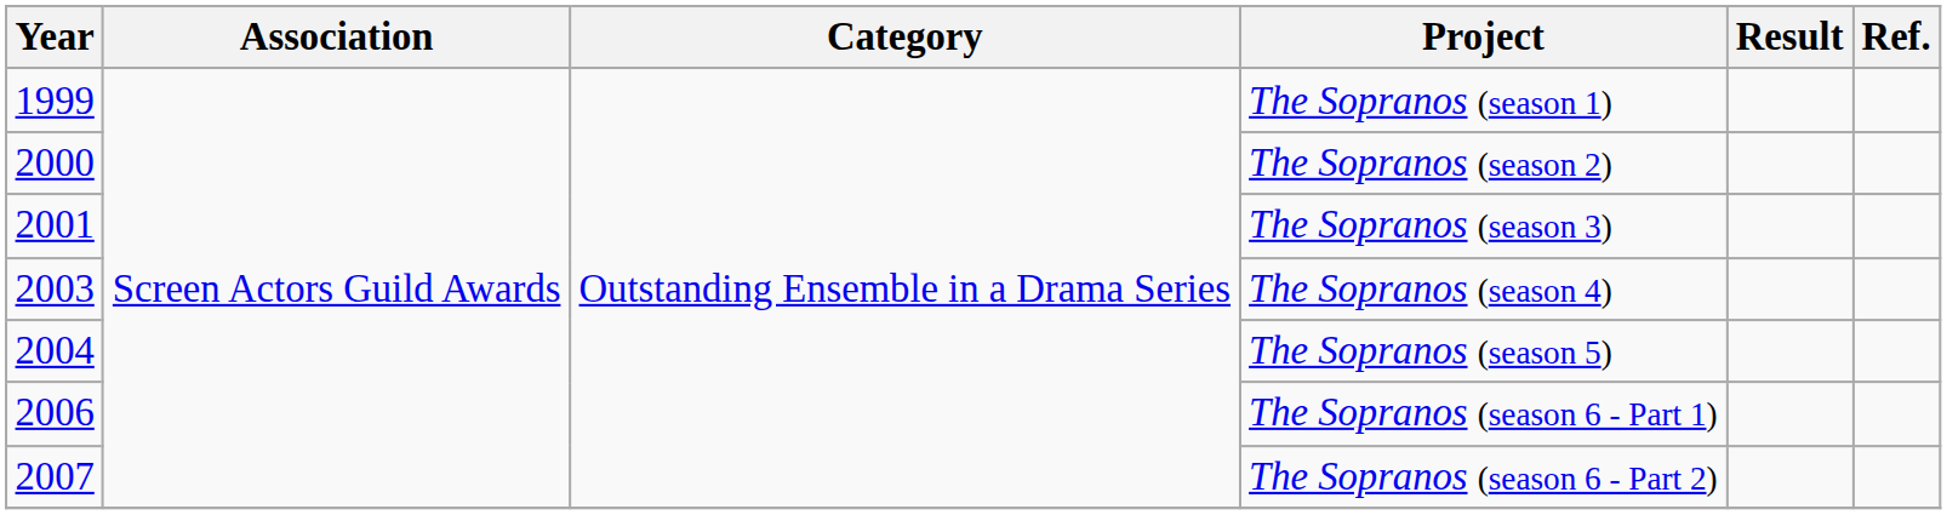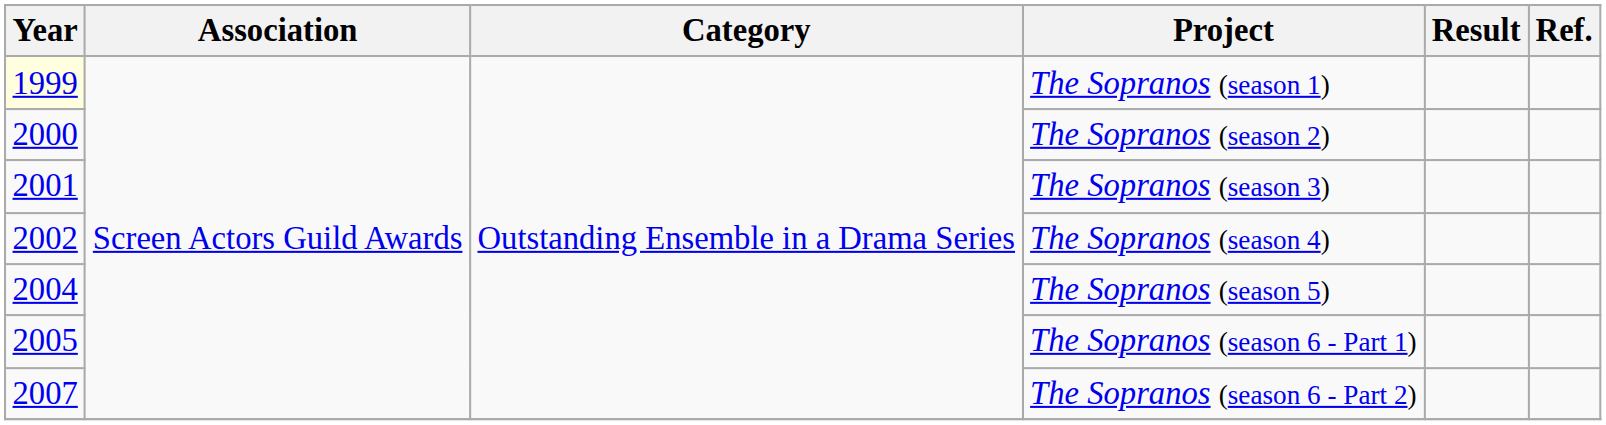The Sopranos (season 1) | Year: no background -> lightyellow background
The Sopranos (season 4) | Year: 2003 -> 2002
The Sopranos (season 6 - Part 1) | Year: 2006 -> 2005
